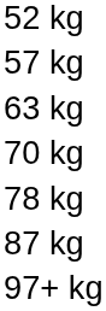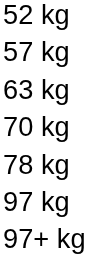- row: 87 kg
+ row: 97 kg
